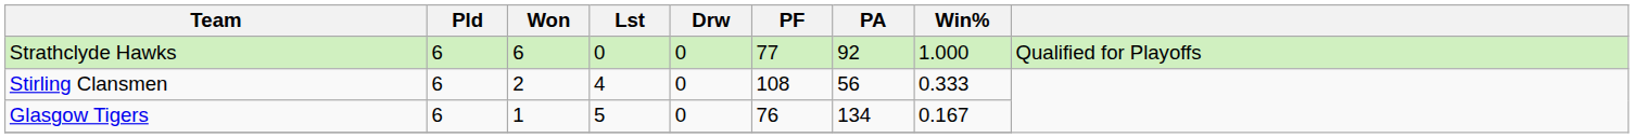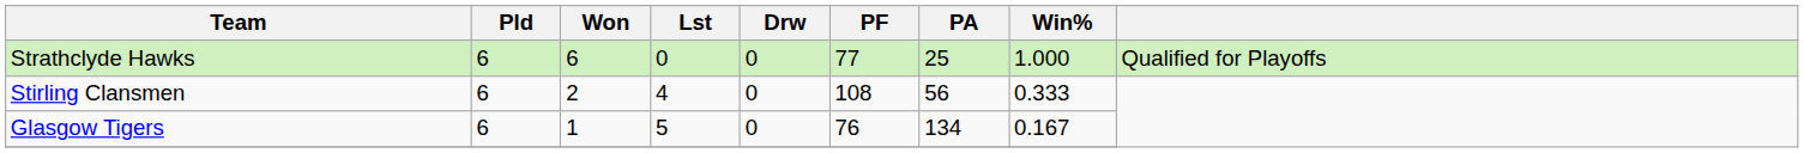Strathclyde Hawks | PA: 92 -> 25
